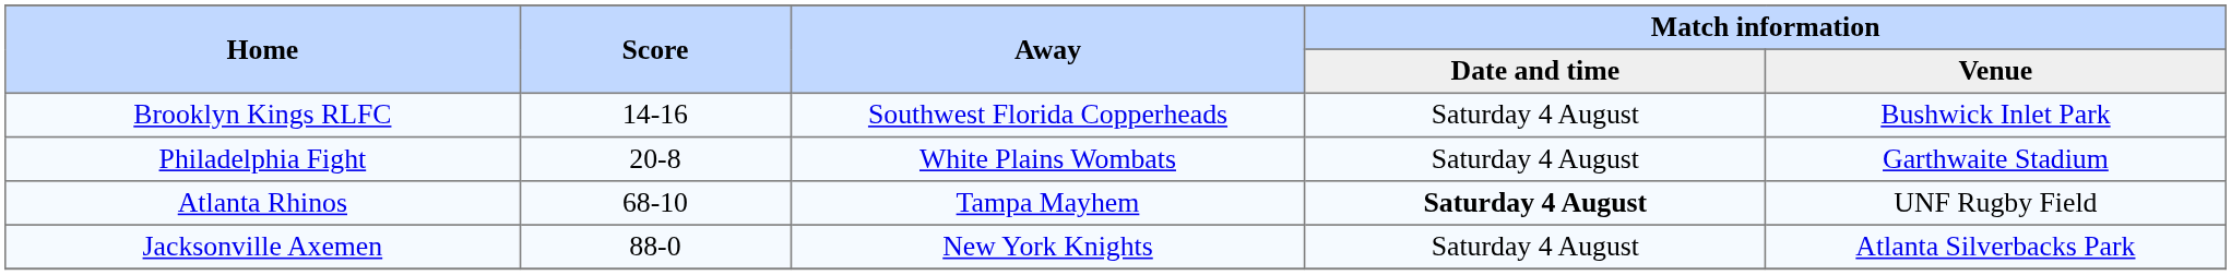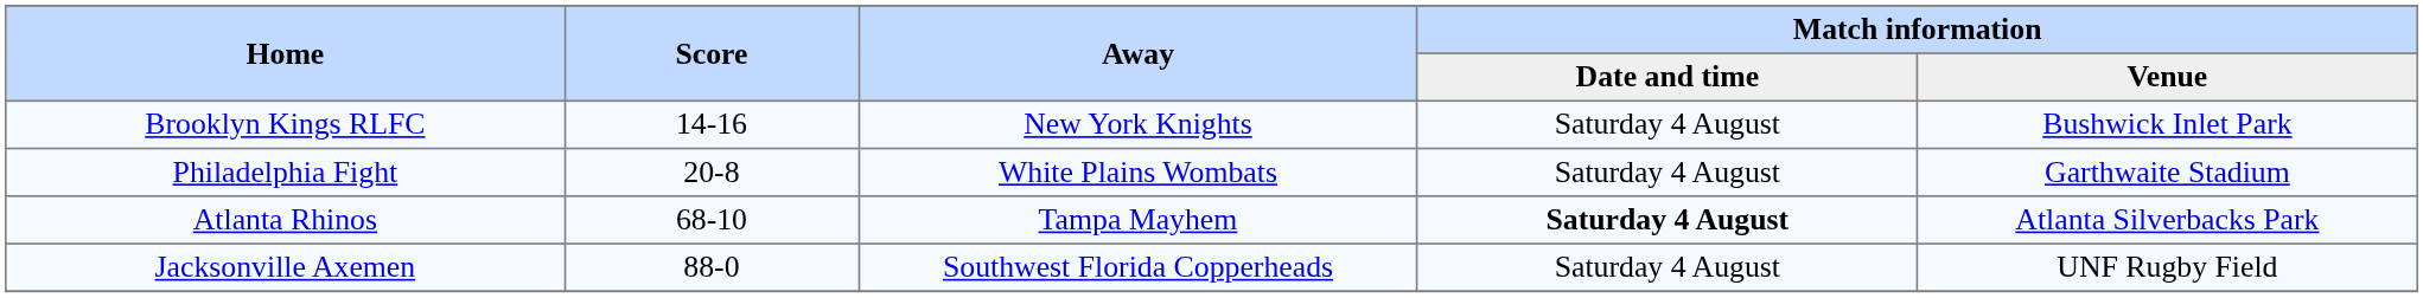Brooklyn Kings RLFC | Away: Southwest Florida Copperheads -> New York Knights
Atlanta Rhinos | Match information / Venue: UNF Rugby Field -> Atlanta Silverbacks Park
Jacksonville Axemen | Away: New York Knights -> Southwest Florida Copperheads
Jacksonville Axemen | Match information / Venue: Atlanta Silverbacks Park -> UNF Rugby Field
